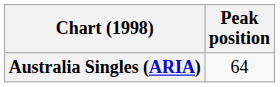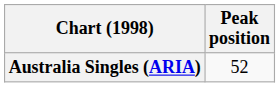Australia Singles (ARIA) | Peak position: 64 -> 52
